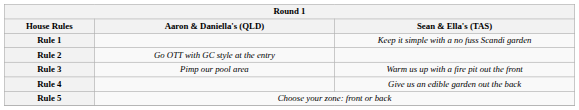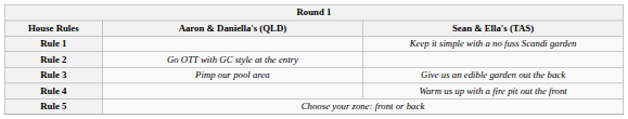Rule 3 | Sean & Ella's (TAS): Warm us up with a fire pit out the front -> Give us an edible garden out the back
Rule 4 | Sean & Ella's (TAS): Give us an edible garden out the back -> Warm us up with a fire pit out the front
